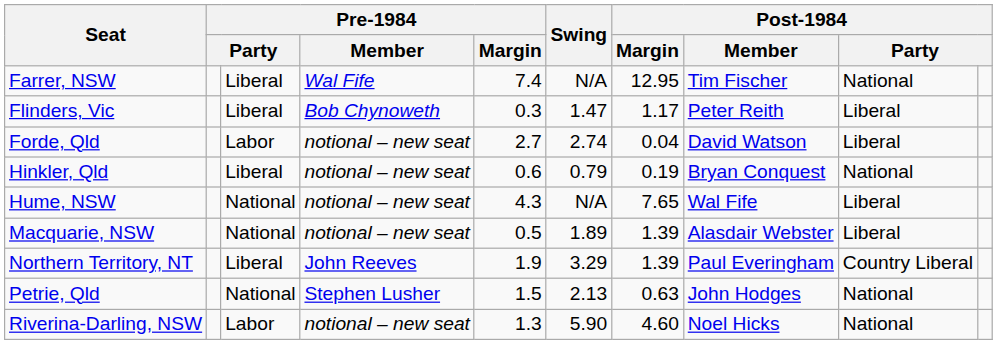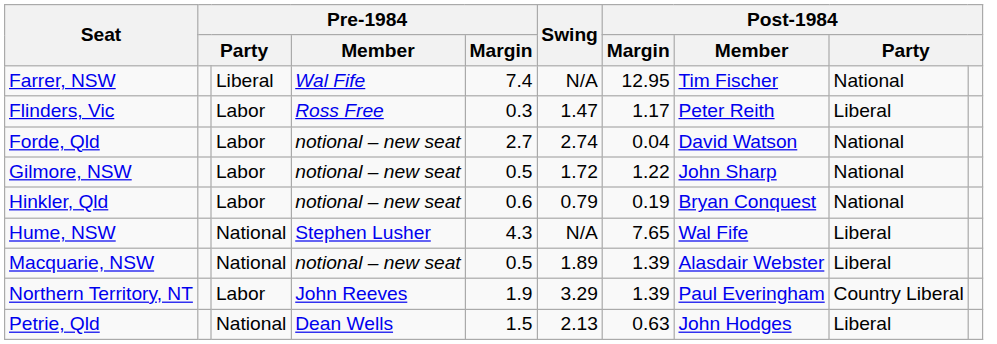Flinders, Vic | column 3: Liberal -> Labor
Flinders, Vic | Pre-1984 / Member: Bob Chynoweth -> Ross Free
Forde, Qld | column 9: Liberal -> National
+ row: Gilmore, NSW | Labor | notional – new seat | 0.5 | 1.72 | 1.22 | John Sharp | National
Hinkler, Qld | column 3: Liberal -> Labor
Hume, NSW | Pre-1984 / Member: notional – new seat -> Stephen Lusher
Northern Territory, NT | column 3: Liberal -> Labor
Petrie, Qld | Pre-1984 / Member: Stephen Lusher -> Dean Wells
Petrie, Qld | column 9: National -> Liberal
- row: Riverina-Darling, NSW | Labor | notional – new seat | 1.3 | 5.90 | 4.60 | Noel Hicks | National
